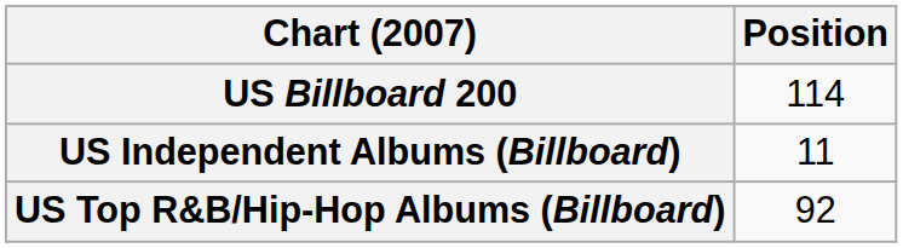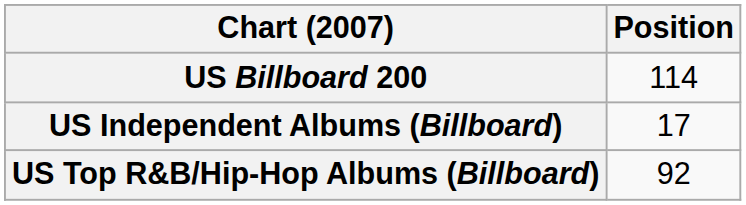US Independent Albums (Billboard) | Position: 11 -> 17
